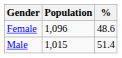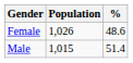Female | Population: 1,096 -> 1,026
